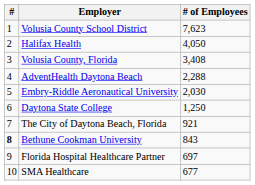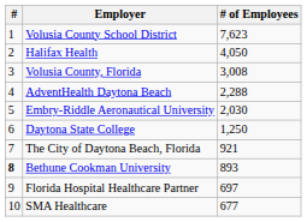Volusia County, Florida | # of Employees: 3,408 -> 3,008
Bethune Cookman University | # of Employees: 843 -> 893
